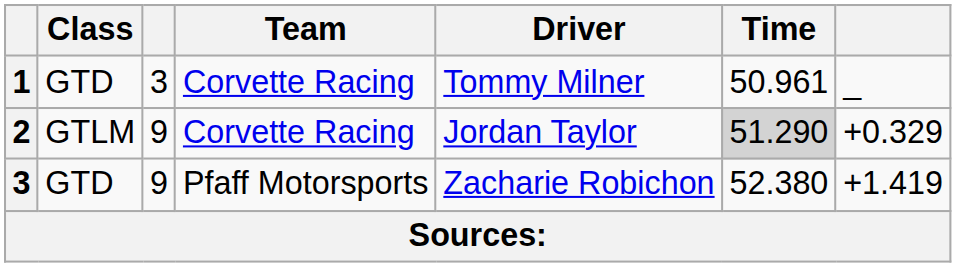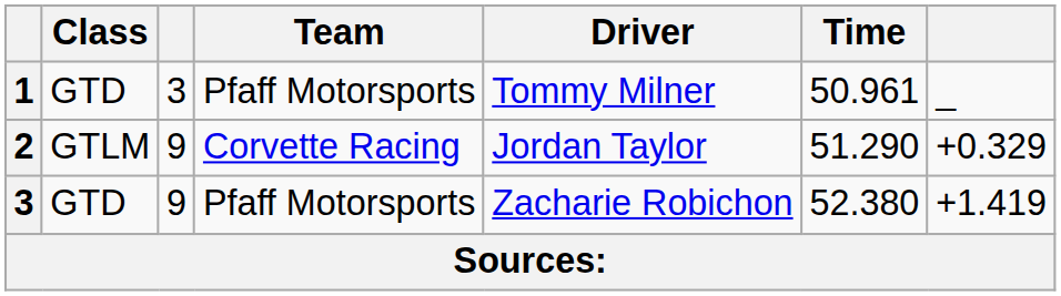1 | Team: Corvette Racing -> Pfaff Motorsports
2 | Time: lightgrey background -> no background
